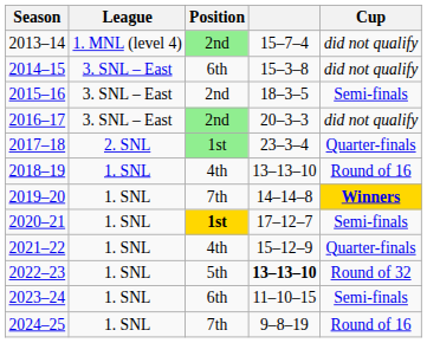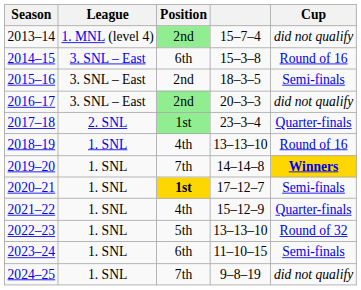2014–15 | Cup: did not qualify -> Round of 16
2022–23 | column 4: bold -> normal
2024–25 | Cup: Round of 16 -> did not qualify
